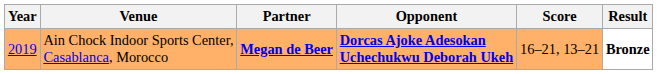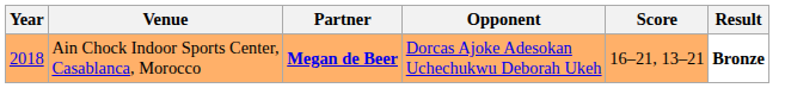Ain Chock Indoor Sports Center, Casablanca, Morocco | Year: 2019 -> 2018
Ain Chock Indoor Sports Center, Casablanca, Morocco | Opponent: bold -> normal
